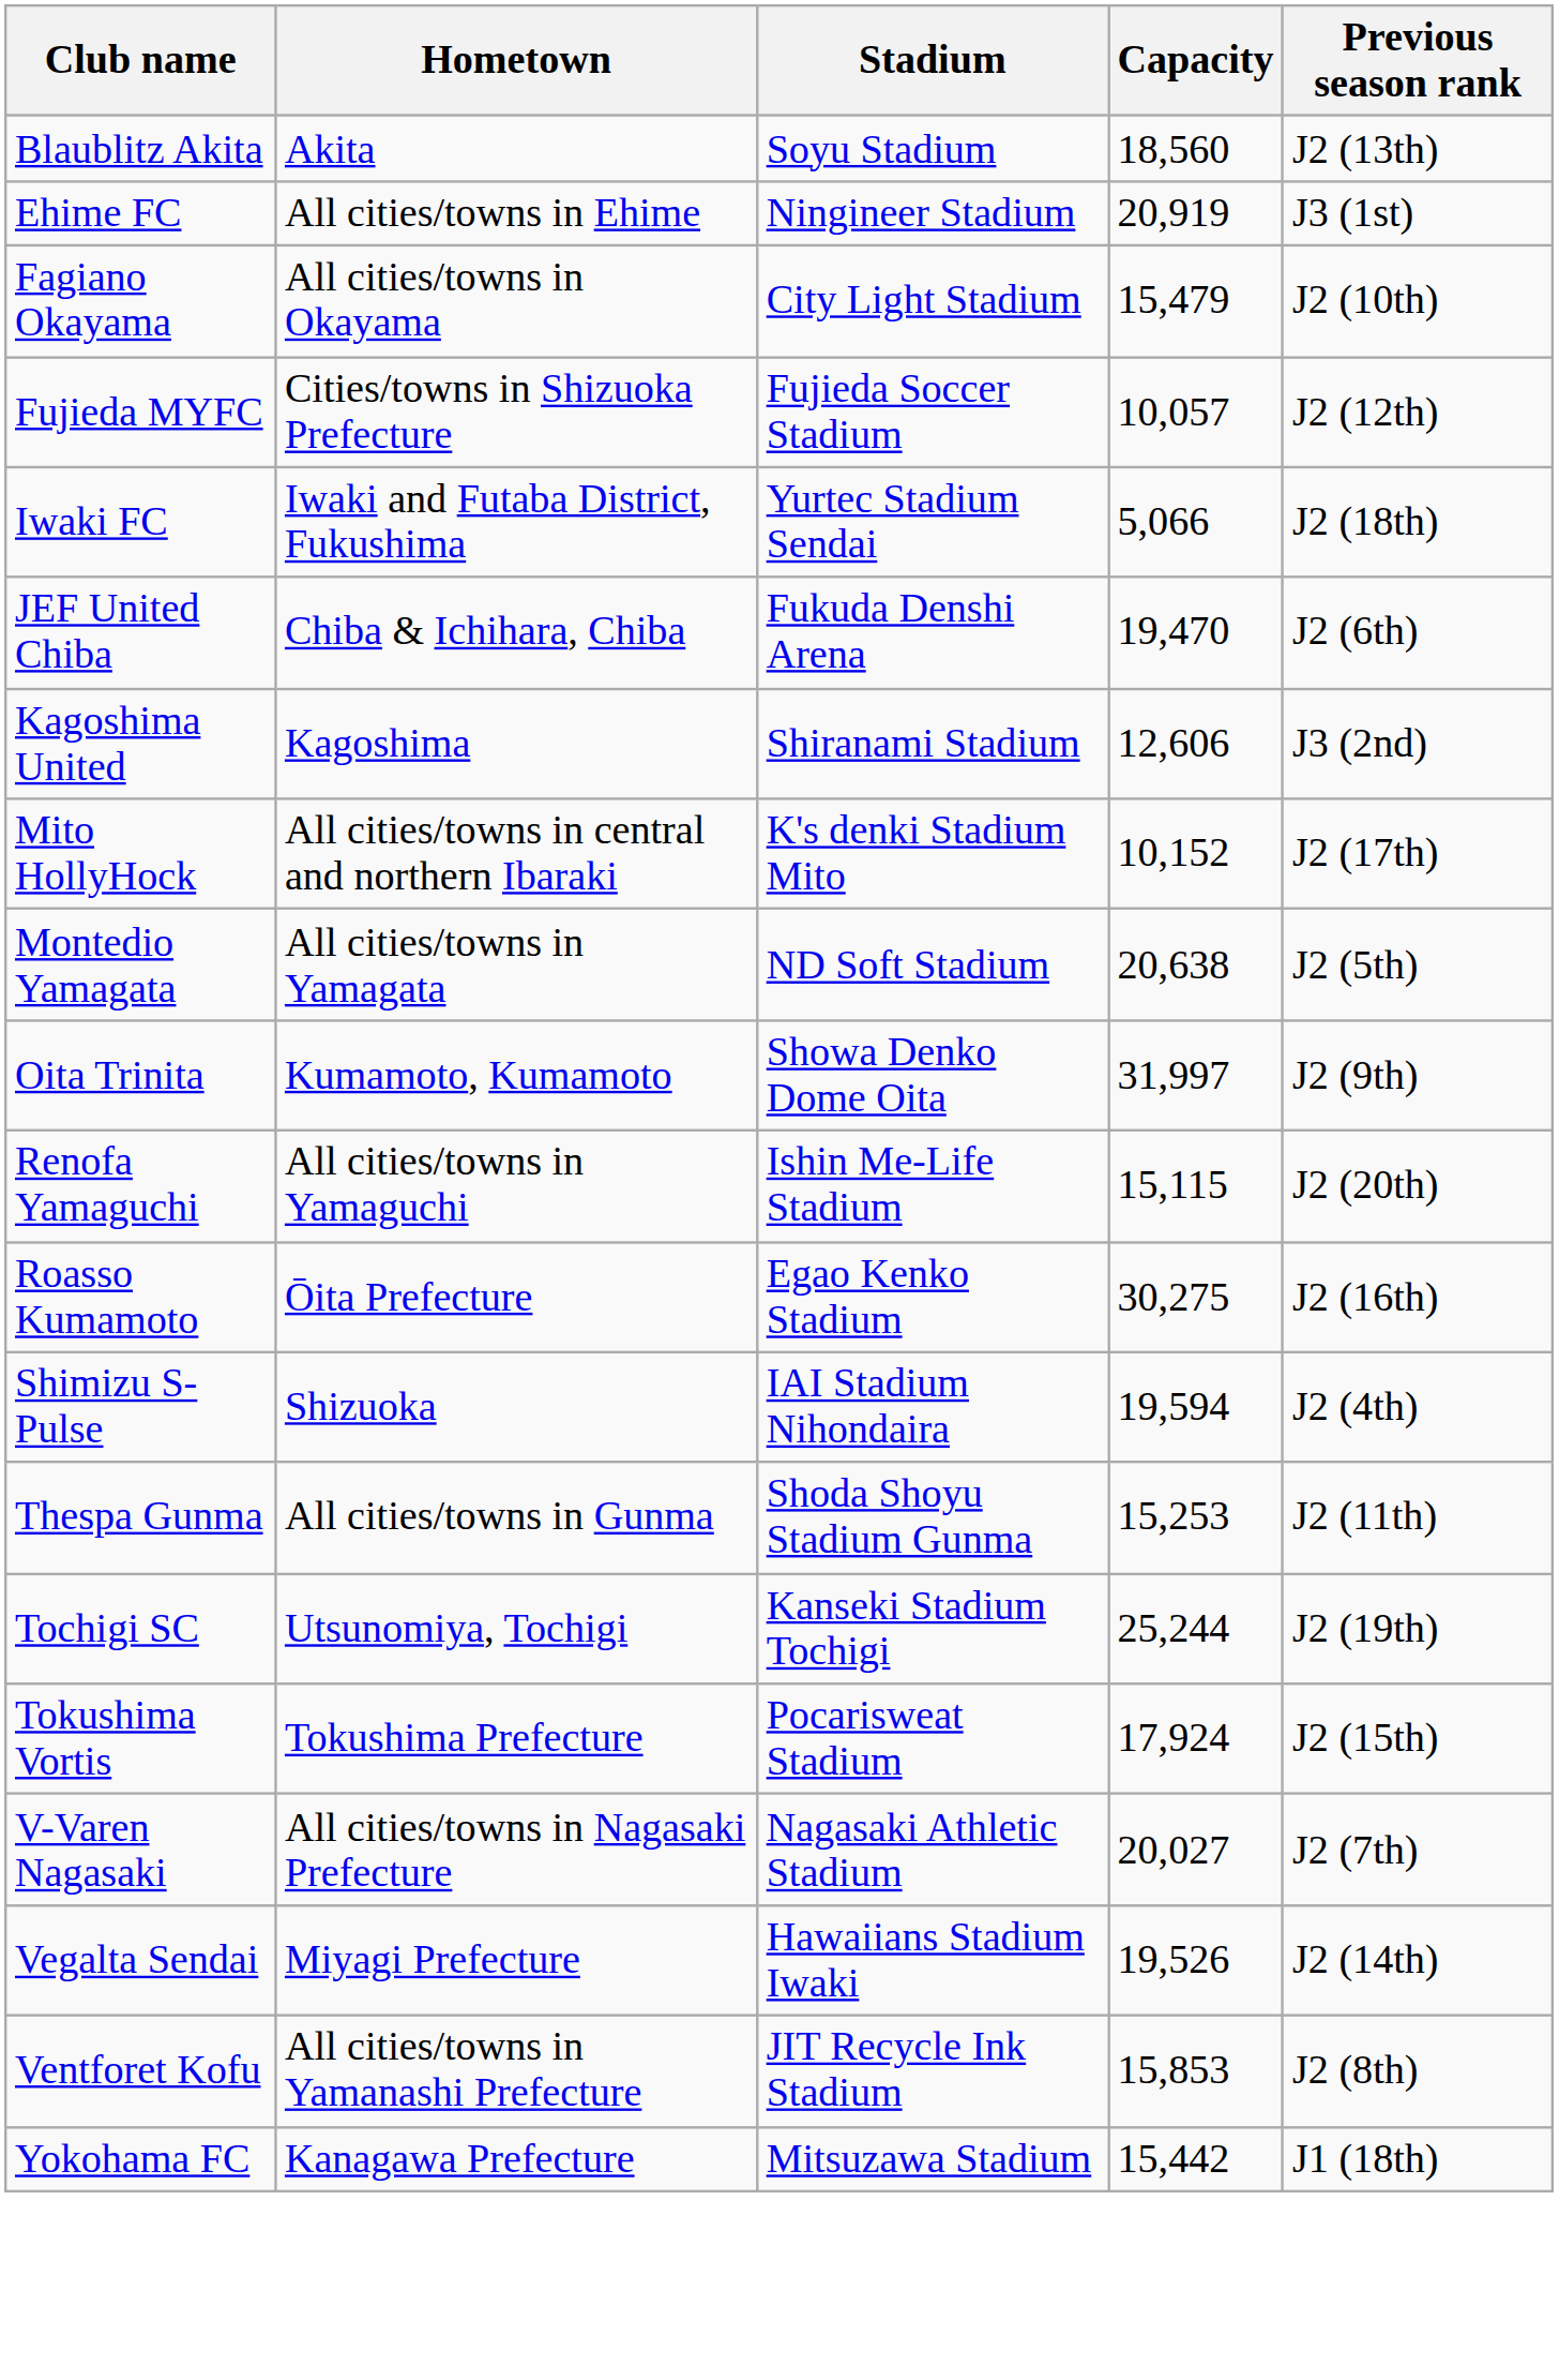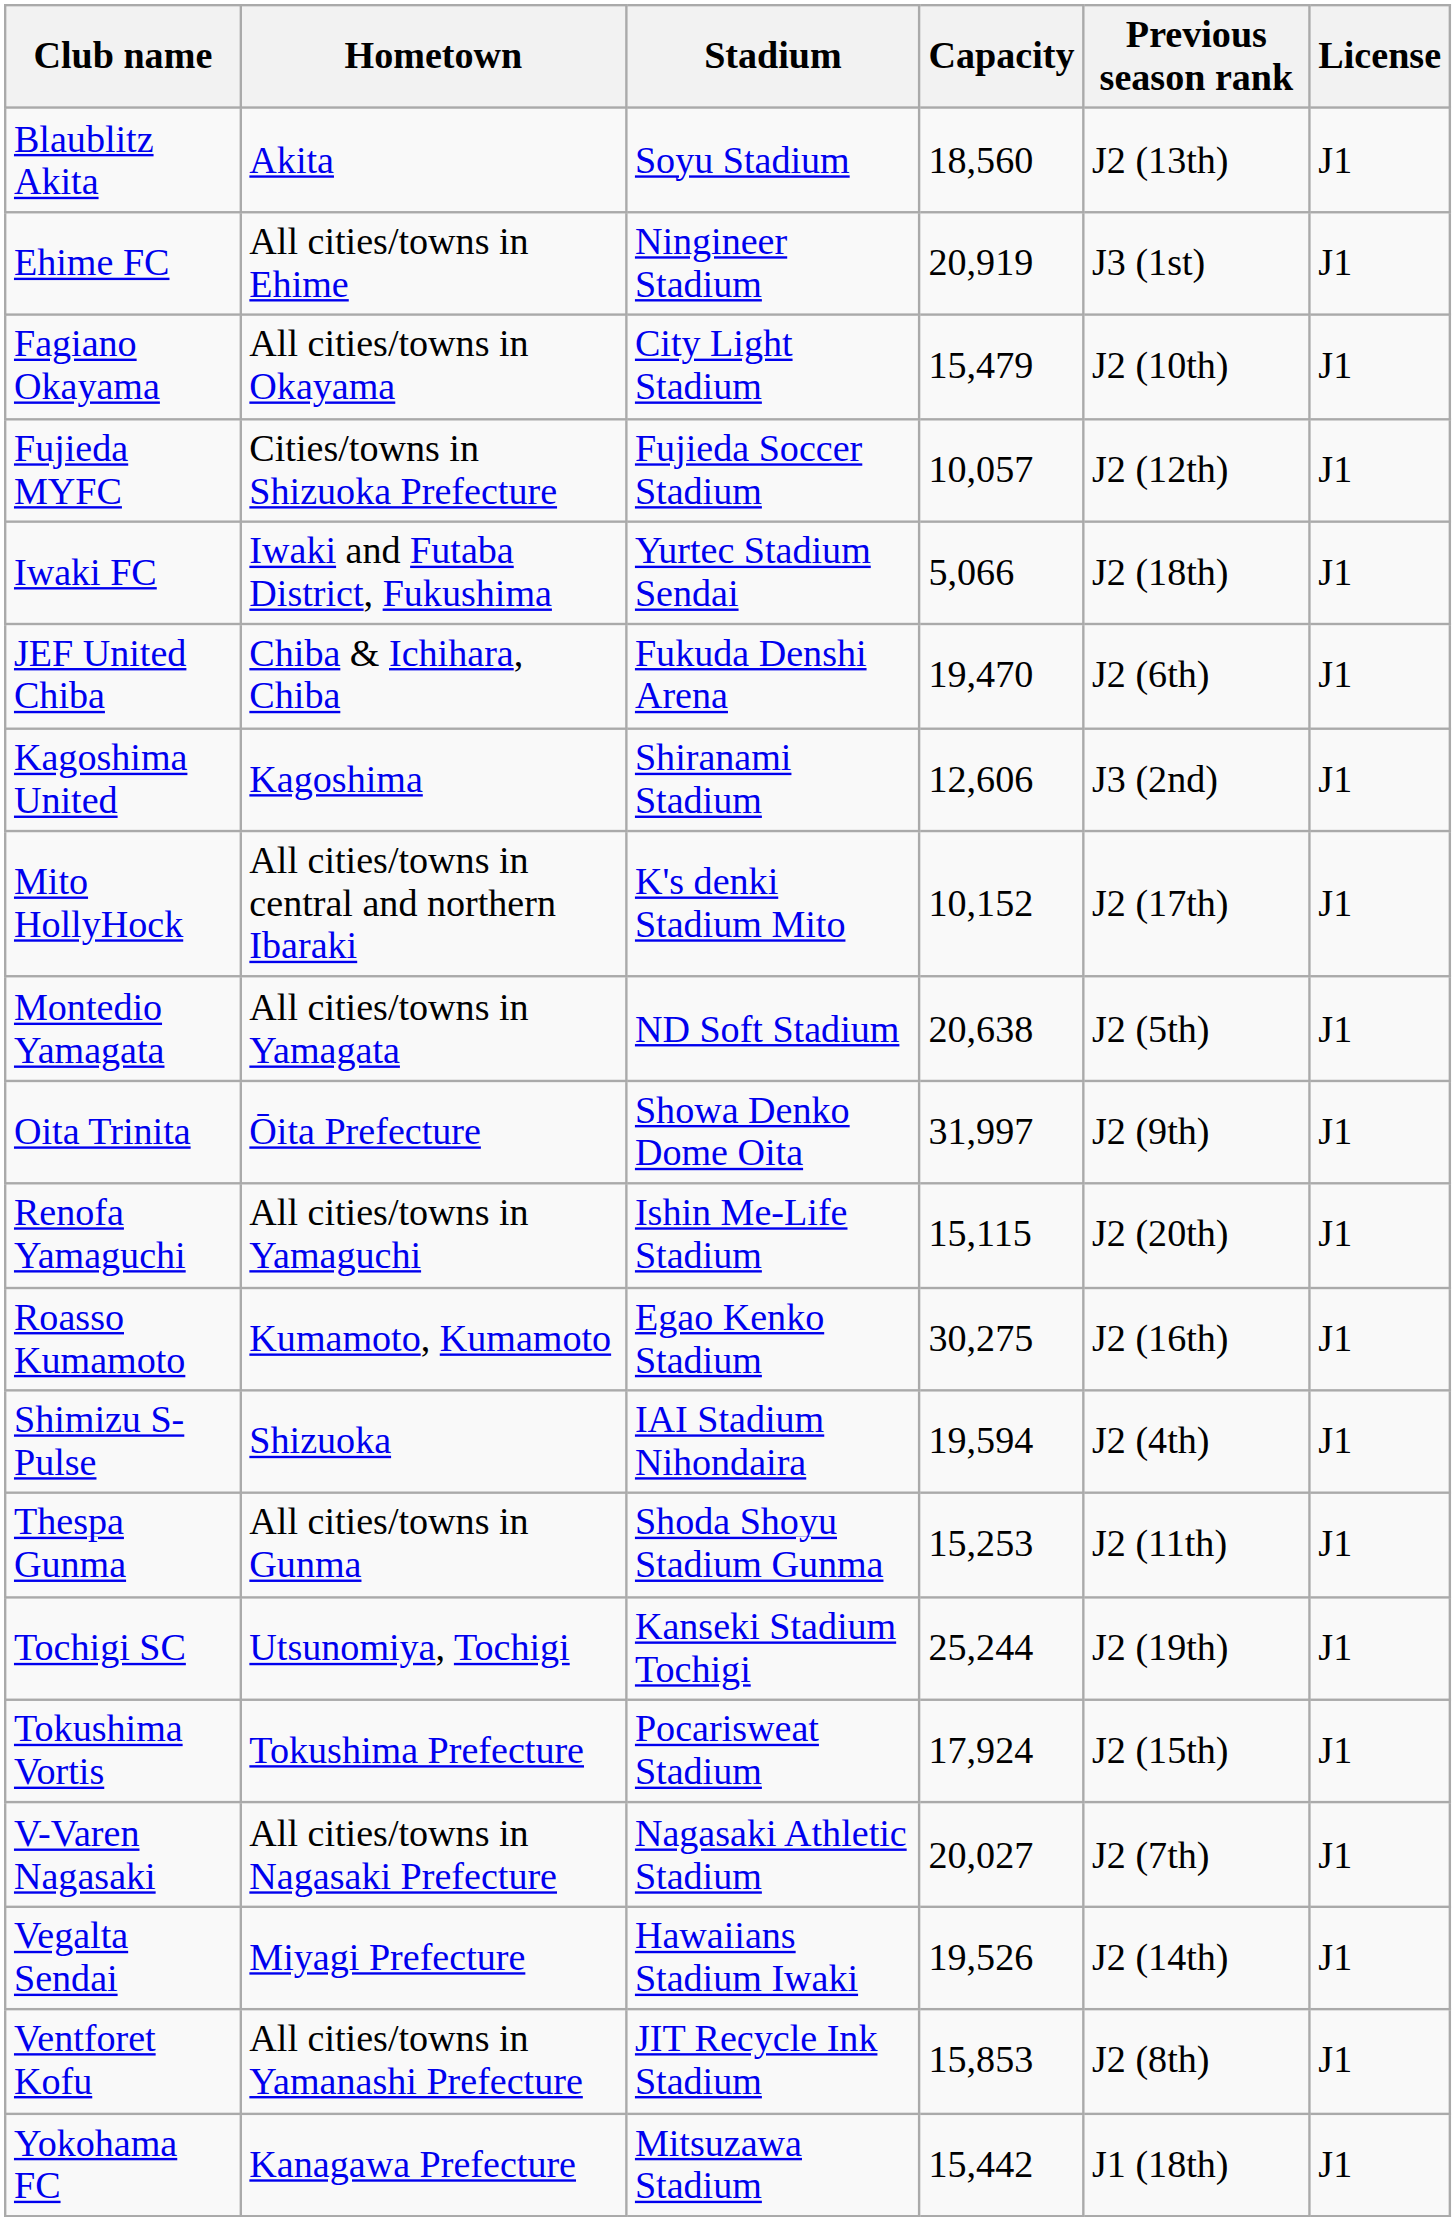+ column: License | J1 | J1 | J1 | J1 | J1 | J1 | J1 | J1 | J1 | J1 | J1 | J1 | J1 | J1 | J1 | J1 | J1 | J1 | J1 | J1
Oita Trinita | Hometown: Kumamoto, Kumamoto -> Ōita Prefecture
Roasso Kumamoto | Hometown: Ōita Prefecture -> Kumamoto, Kumamoto
